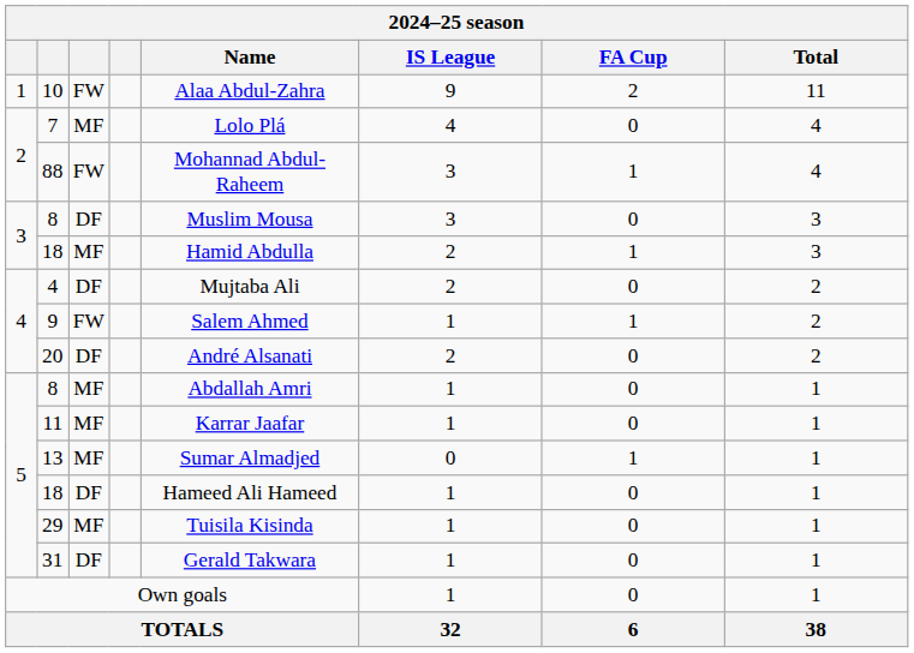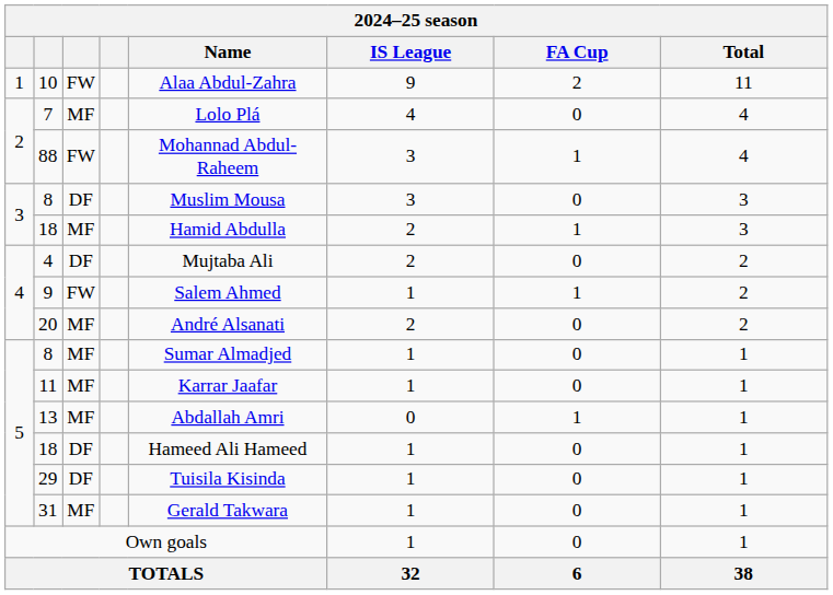20 | column 3: DF -> MF
5 / 8 | Name: Abdallah Amri -> Sumar Almadjed
13 | Name: Sumar Almadjed -> Abdallah Amri
29 | column 3: MF -> DF
31 | column 3: DF -> MF
